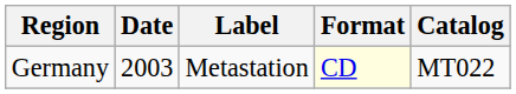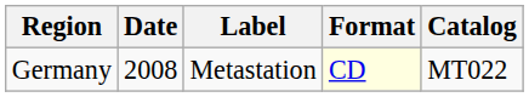Germany | Date: 2003 -> 2008
